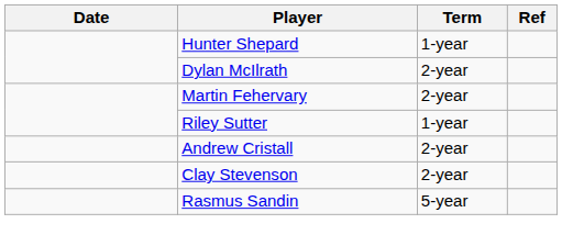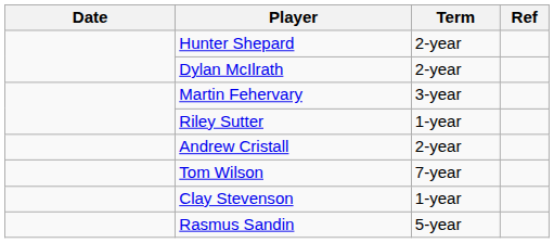Hunter Shepard | Term: 1-year -> 2-year
Martin Fehervary | Term: 2-year -> 3-year
+ row: Tom Wilson | 7-year
Clay Stevenson | Term: 2-year -> 1-year
